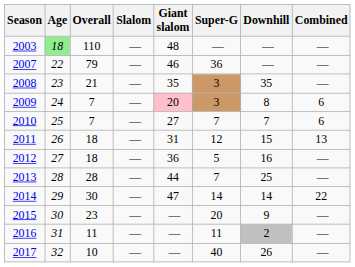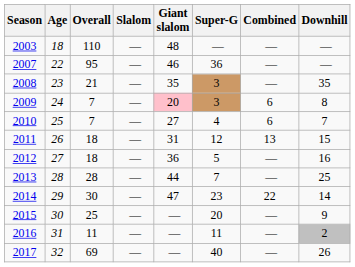columns swapped: Downhill <-> Combined
2003 | Age: lightgreen background -> no background
2007 | Overall: 79 -> 95
2010 | Super-G: 7 -> 4
2014 | Super-G: 14 -> 23
2015 | Overall: 23 -> 25
2017 | Overall: 10 -> 69
